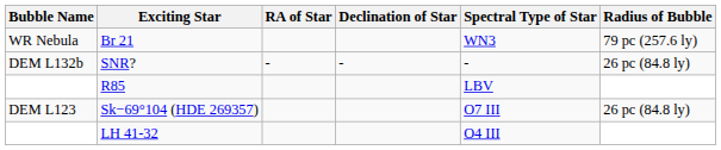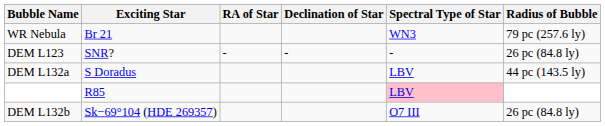SNR? | Bubble Name: DEM L132b -> DEM L123
+ row: DEM L132a | S Doradus | LBV | 44 pc (143.5 ly)
R85 | Spectral Type of Star: no background -> pink background
Sk−69°104 (HDE 269357) | Bubble Name: DEM L123 -> DEM L132b
- row: LH 41-32 | O4 III
